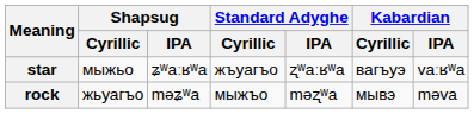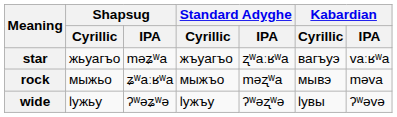star | Shapsug / Cyrillic: мыжьо -> жьуагъо
star | Shapsug / IPA: ʑʷaːʁʷa -> məʑʷa
rock | Shapsug / Cyrillic: жьуагъо -> мыжьо
rock | Shapsug / IPA: məʑʷa -> ʑʷaːʁʷa
+ row: wide | ӏужьу | ʔʷəʑʷə | ӏужъу | ʔʷəʐʷə | ӏувы | ʔʷəvə
